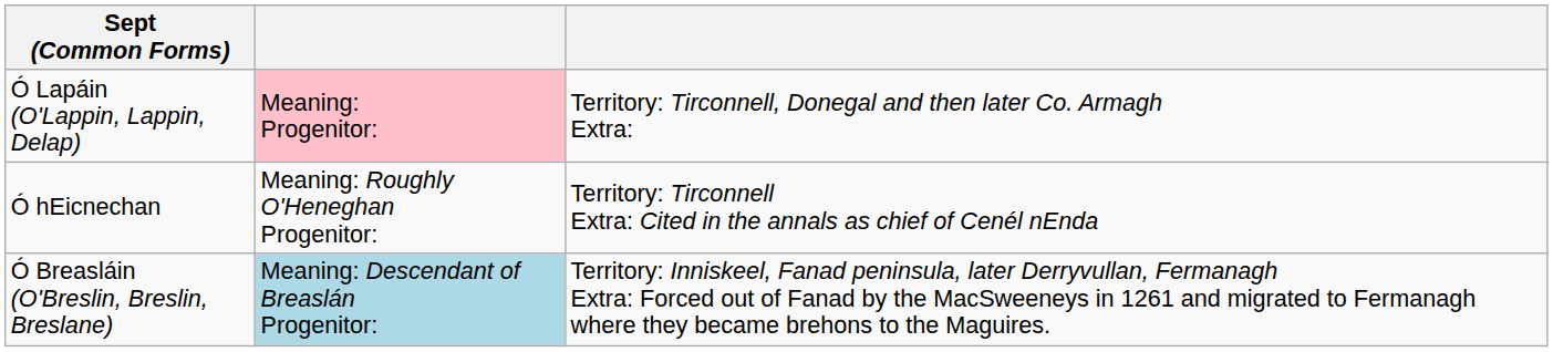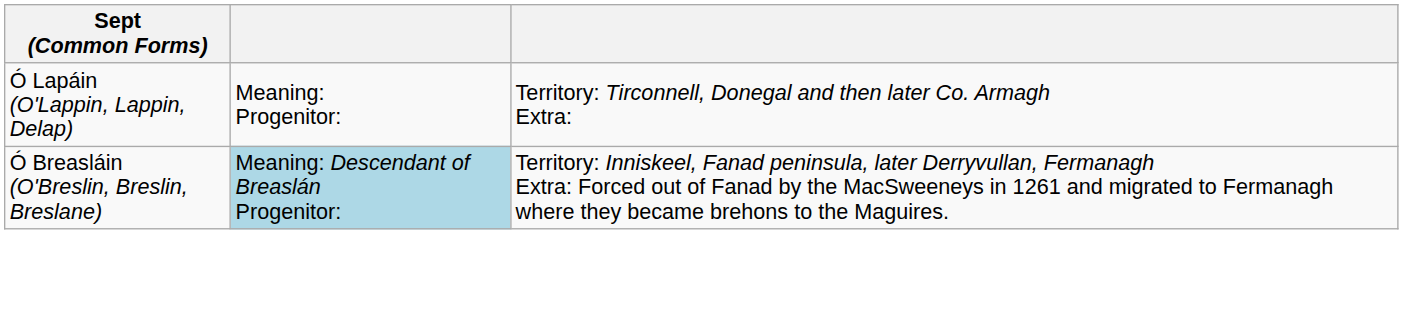Ó Lapáin (O'Lappin, Lappin, Delap) | column 2: pink background -> no background
- row: Ó hEicnechan | Meaning: Roughly O'Heneghan Progenitor: | Territory: Tirconnell Extra: Cited in the annals as chief of Cenél nEnda
